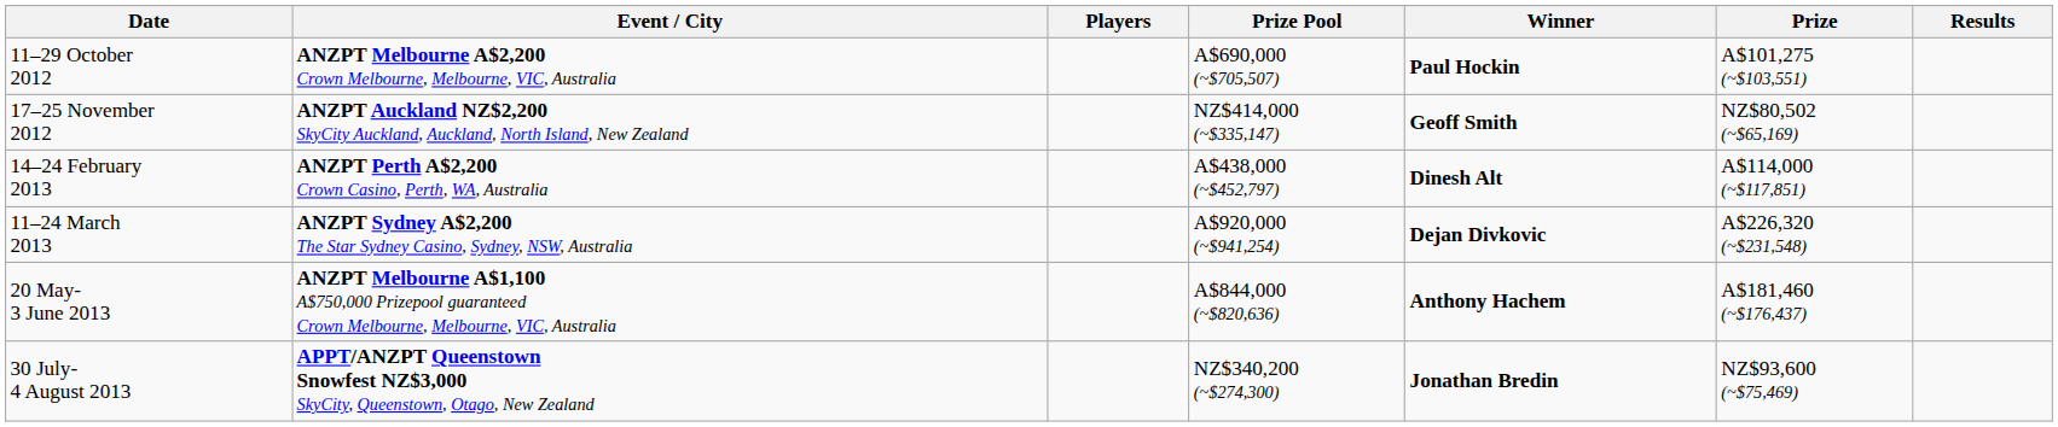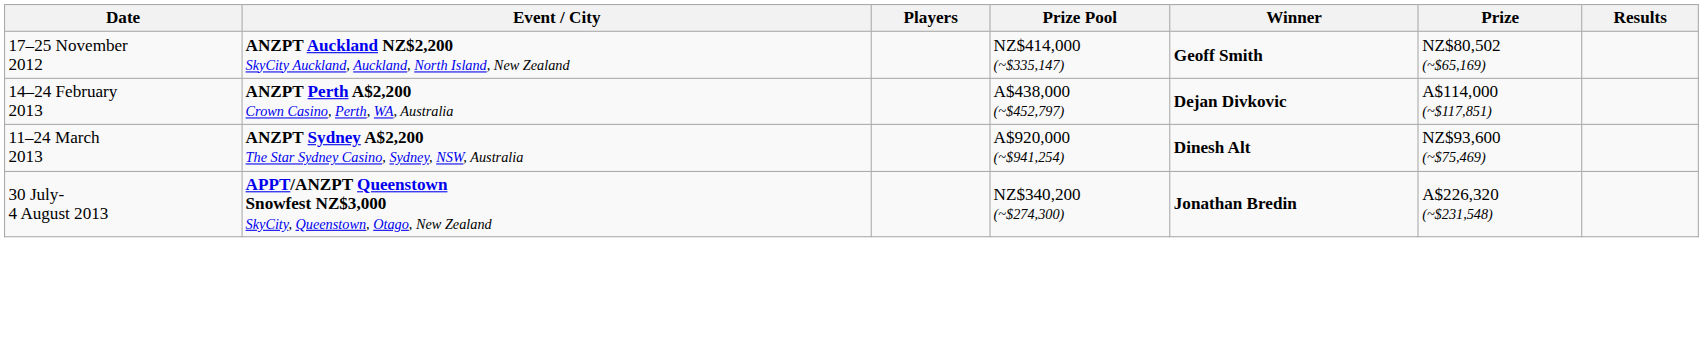- row: 11–29 October 2012 | ANZPT Melbourne A$2,200 Crown Melbourne, Melbourne, VIC, Australia | A$690,000 (~$705,507) | Paul Hockin | A$101,275 (~$103,551)
14–24 February 2013 | Winner: Dinesh Alt -> Dejan Divkovic
11–24 March 2013 | Winner: Dejan Divkovic -> Dinesh Alt
11–24 March 2013 | Prize: A$226,320 (~$231,548) -> NZ$93,600 (~$75,469)
- row: 20 May- 3 June 2013 | ANZPT Melbourne A$1,100 A$750,000 Prizepool guaranteed Crown Melbourne, Melbourne, VIC, Australia | A$844,000 (~$820,636) | Anthony Hachem | A$181,460 (~$176,437)
30 July- 4 August 2013 | Prize: NZ$93,600 (~$75,469) -> A$226,320 (~$231,548)
